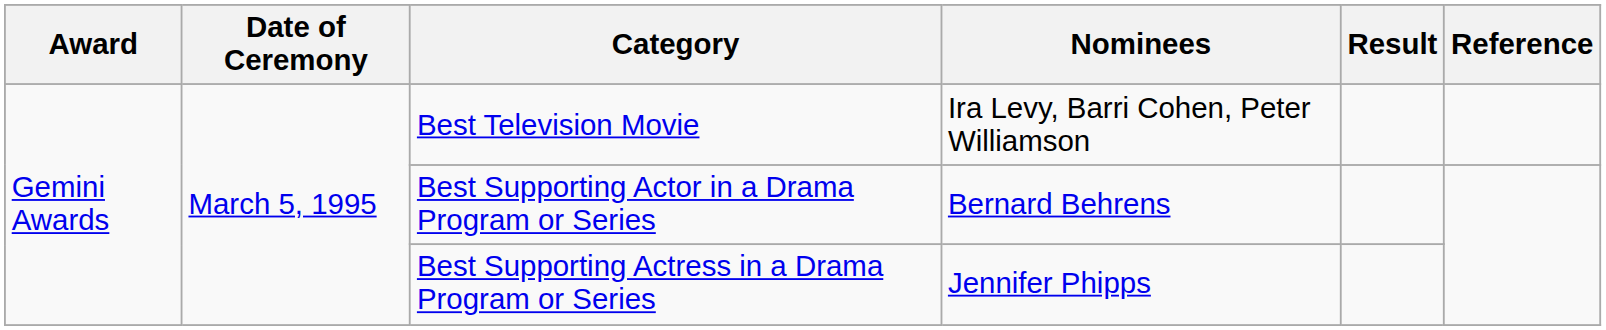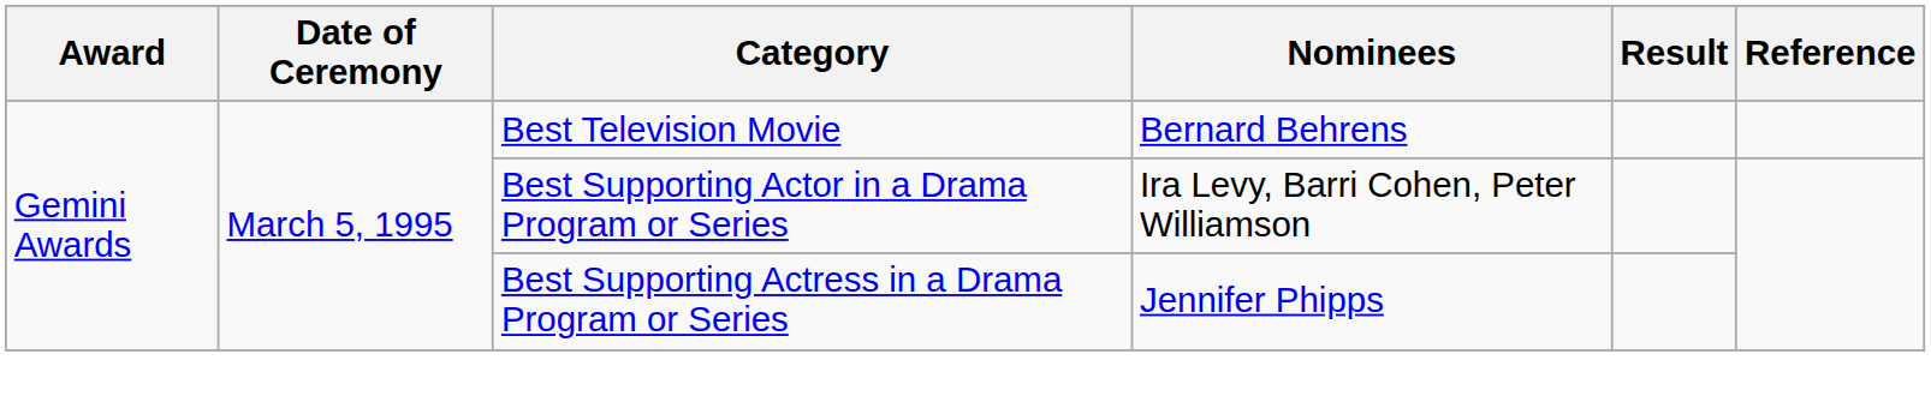Best Television Movie | Nominees: Ira Levy, Barri Cohen, Peter Williamson -> Bernard Behrens
Best Supporting Actor in a Drama Program or Series | Nominees: Bernard Behrens -> Ira Levy, Barri Cohen, Peter Williamson
